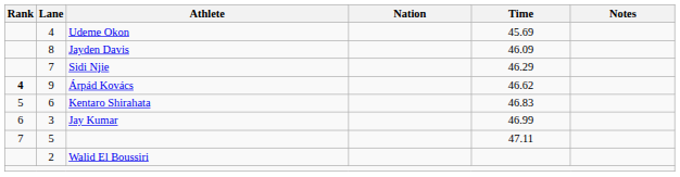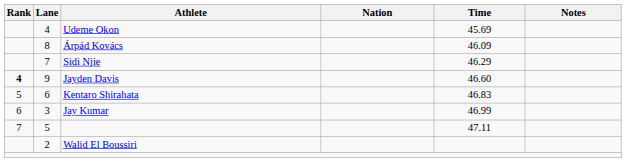8 | Athlete: Jayden Davis -> Árpád Kovács
9 | Athlete: Árpád Kovács -> Jayden Davis
9 | Time: 46.62 -> 46.60
